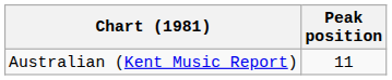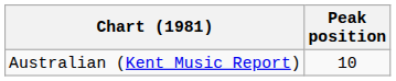Australian (Kent Music Report) | Peak position: 11 -> 10
